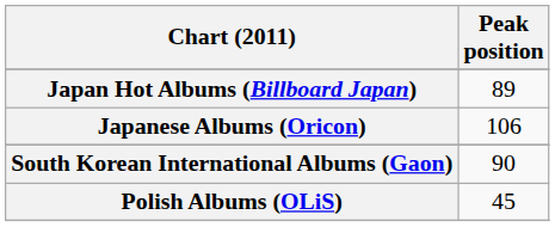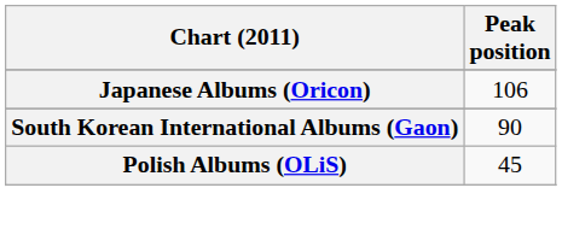- row: Japan Hot Albums (Billboard Japan) | 89
